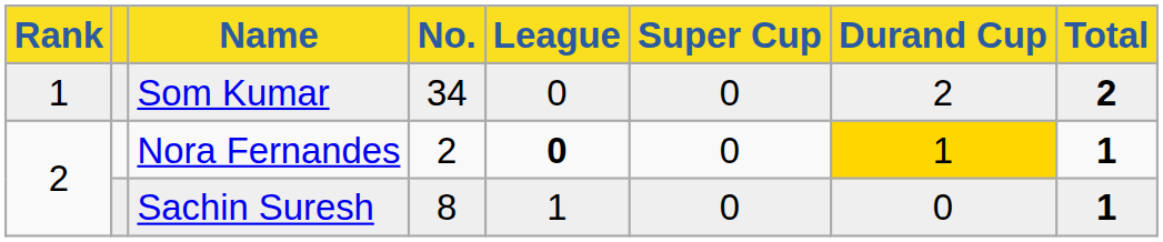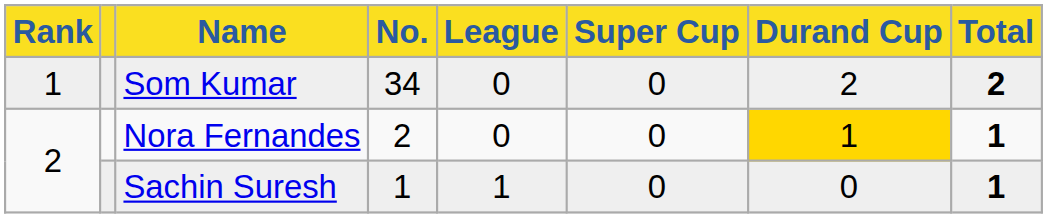Nora Fernandes | League: bold -> normal
Sachin Suresh | No.: 8 -> 1
